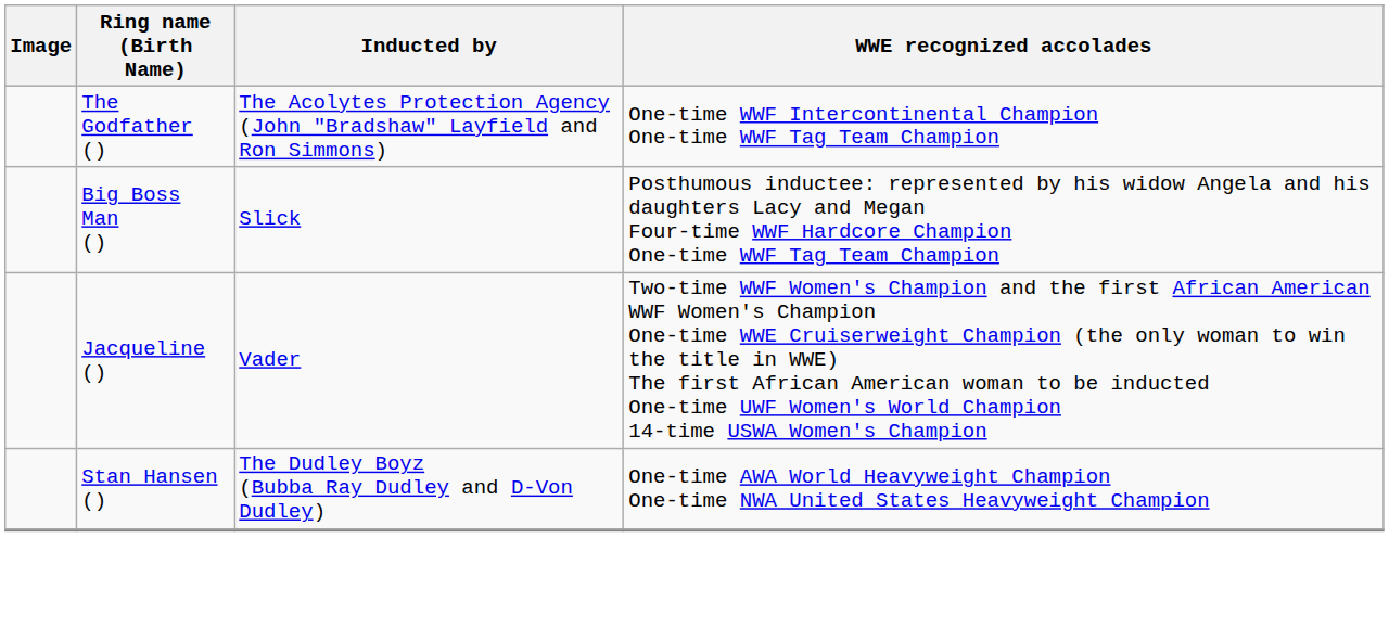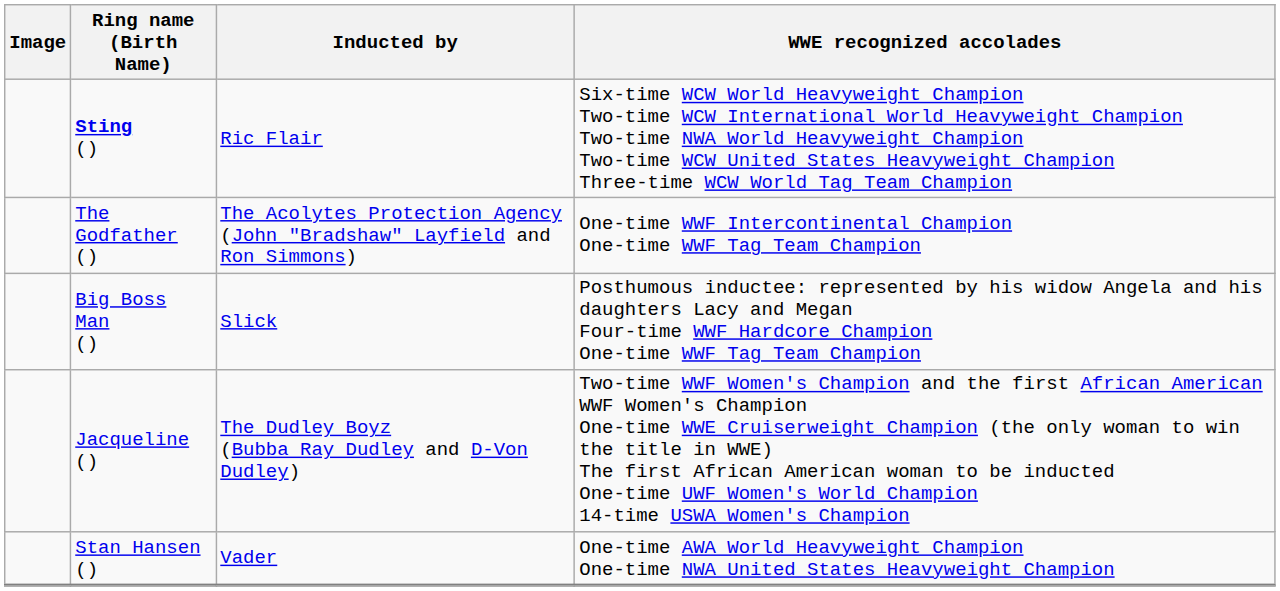+ row: Sting () | Ric Flair | Six-time WCW World Heavyweight Champion Two-time WCW International World Heavyweight Champion Two-time NWA World Heavyweight Champion Two-time WCW United States Heavyweight Champion Three-time WCW World Tag Team Champion
Jacqueline () | Inducted by: Vader -> The Dudley Boyz (Bubba Ray Dudley and D-Von Dudley)
Stan Hansen () | Inducted by: The Dudley Boyz (Bubba Ray Dudley and D-Von Dudley) -> Vader
